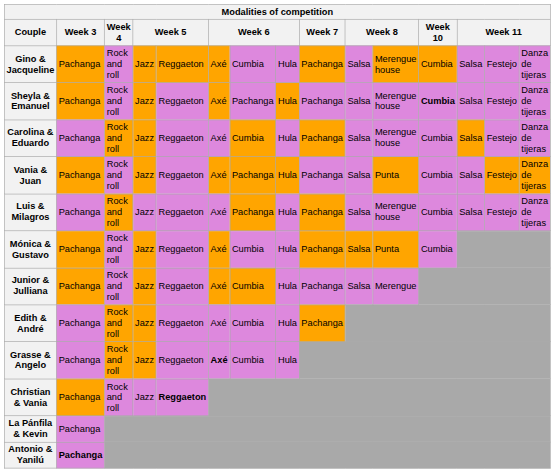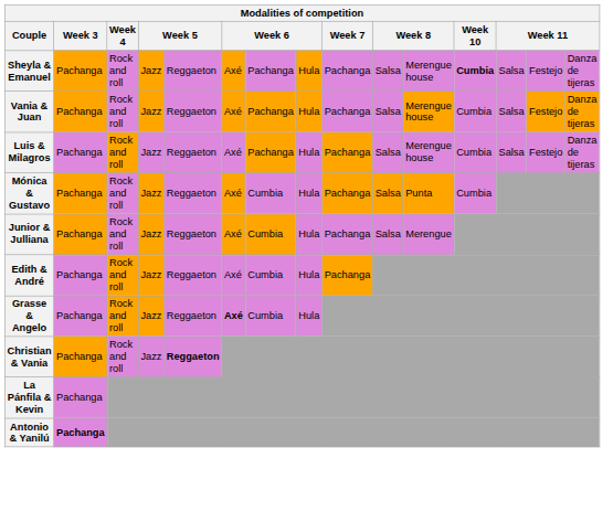- row: Gino & Jacqueline | Pachanga | Rock and roll | Jazz | Reggaeton | Axé | Cumbia | Hula | Pachanga | Salsa | Merengue house | Cumbia | Salsa | Festejo | Danza de tijeras
- row: Carolina & Eduardo | Pachanga | Rock and roll | Jazz | Reggaeton | Axé | Cumbia | Hula | Pachanga | Salsa | Merengue house | Cumbia | Salsa | Festejo | Danza de tijeras
Vania & Juan | column 11: Punta -> Merengue house
